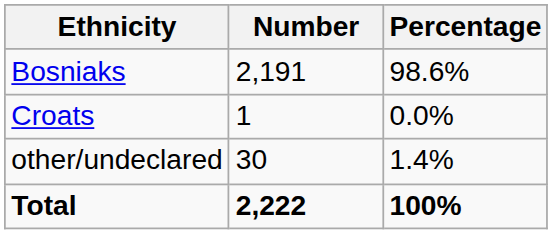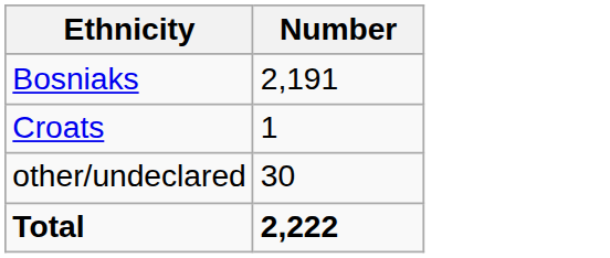- column: Percentage | 98.6% | 0.0% | 1.4% | 100%
